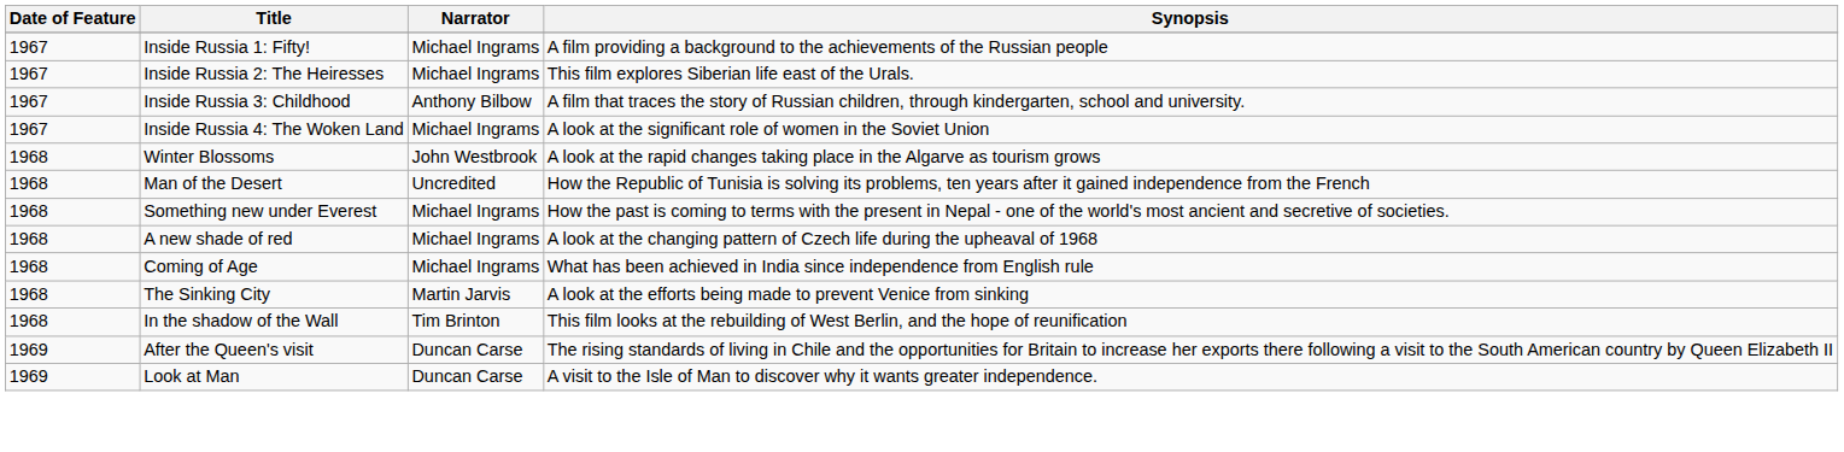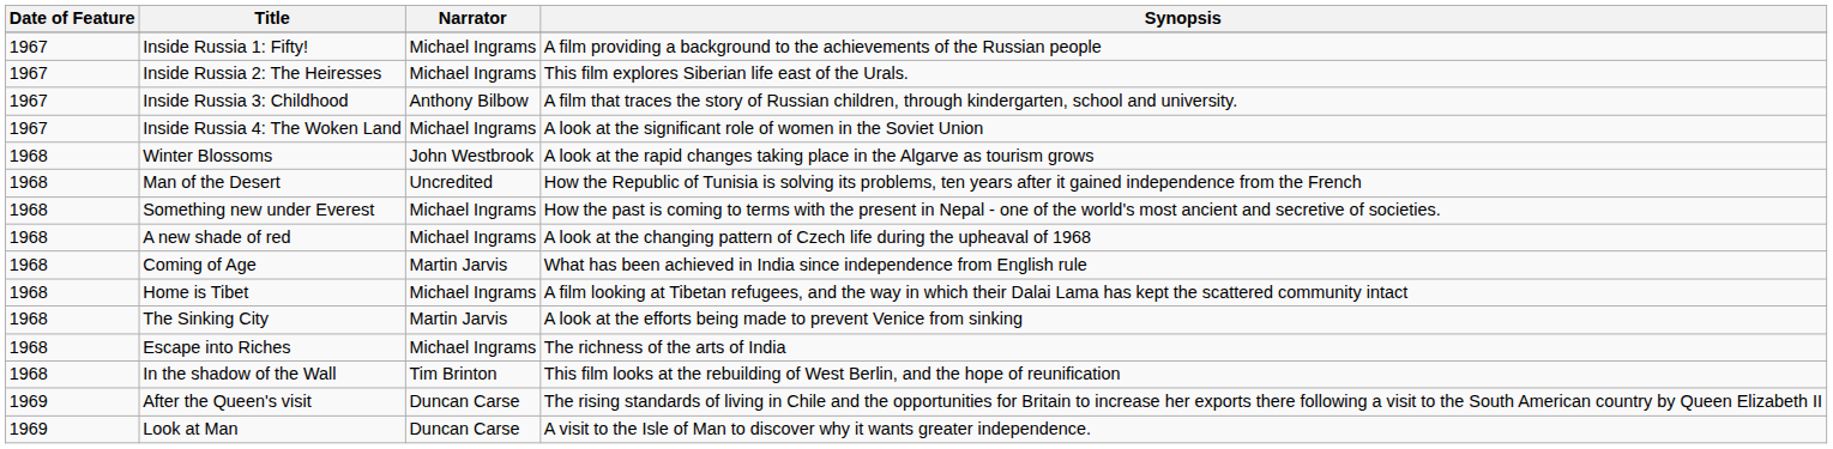Coming of Age | Narrator: Michael Ingrams -> Martin Jarvis
+ row: 1968 | Home is Tibet | Michael Ingrams | A film looking at Tibetan refugees, and the way in which their Dalai Lama has kept the scattered community intact
+ row: 1968 | Escape into Riches | Michael Ingrams | The richness of the arts of India
